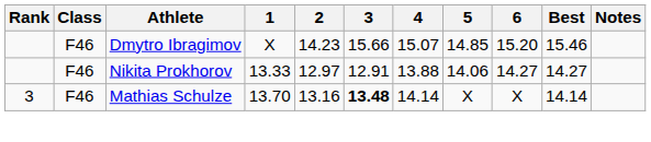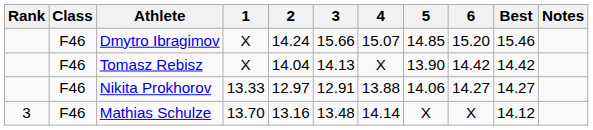Dmytro Ibragimov | 2: 14.23 -> 14.24
+ row: F46 | Tomasz Rebisz | X | 14.04 | 14.13 | X | 13.90 | 14.42 | 14.42
Mathias Schulze | 3: bold -> normal
Mathias Schulze | Best: 14.14 -> 14.12
